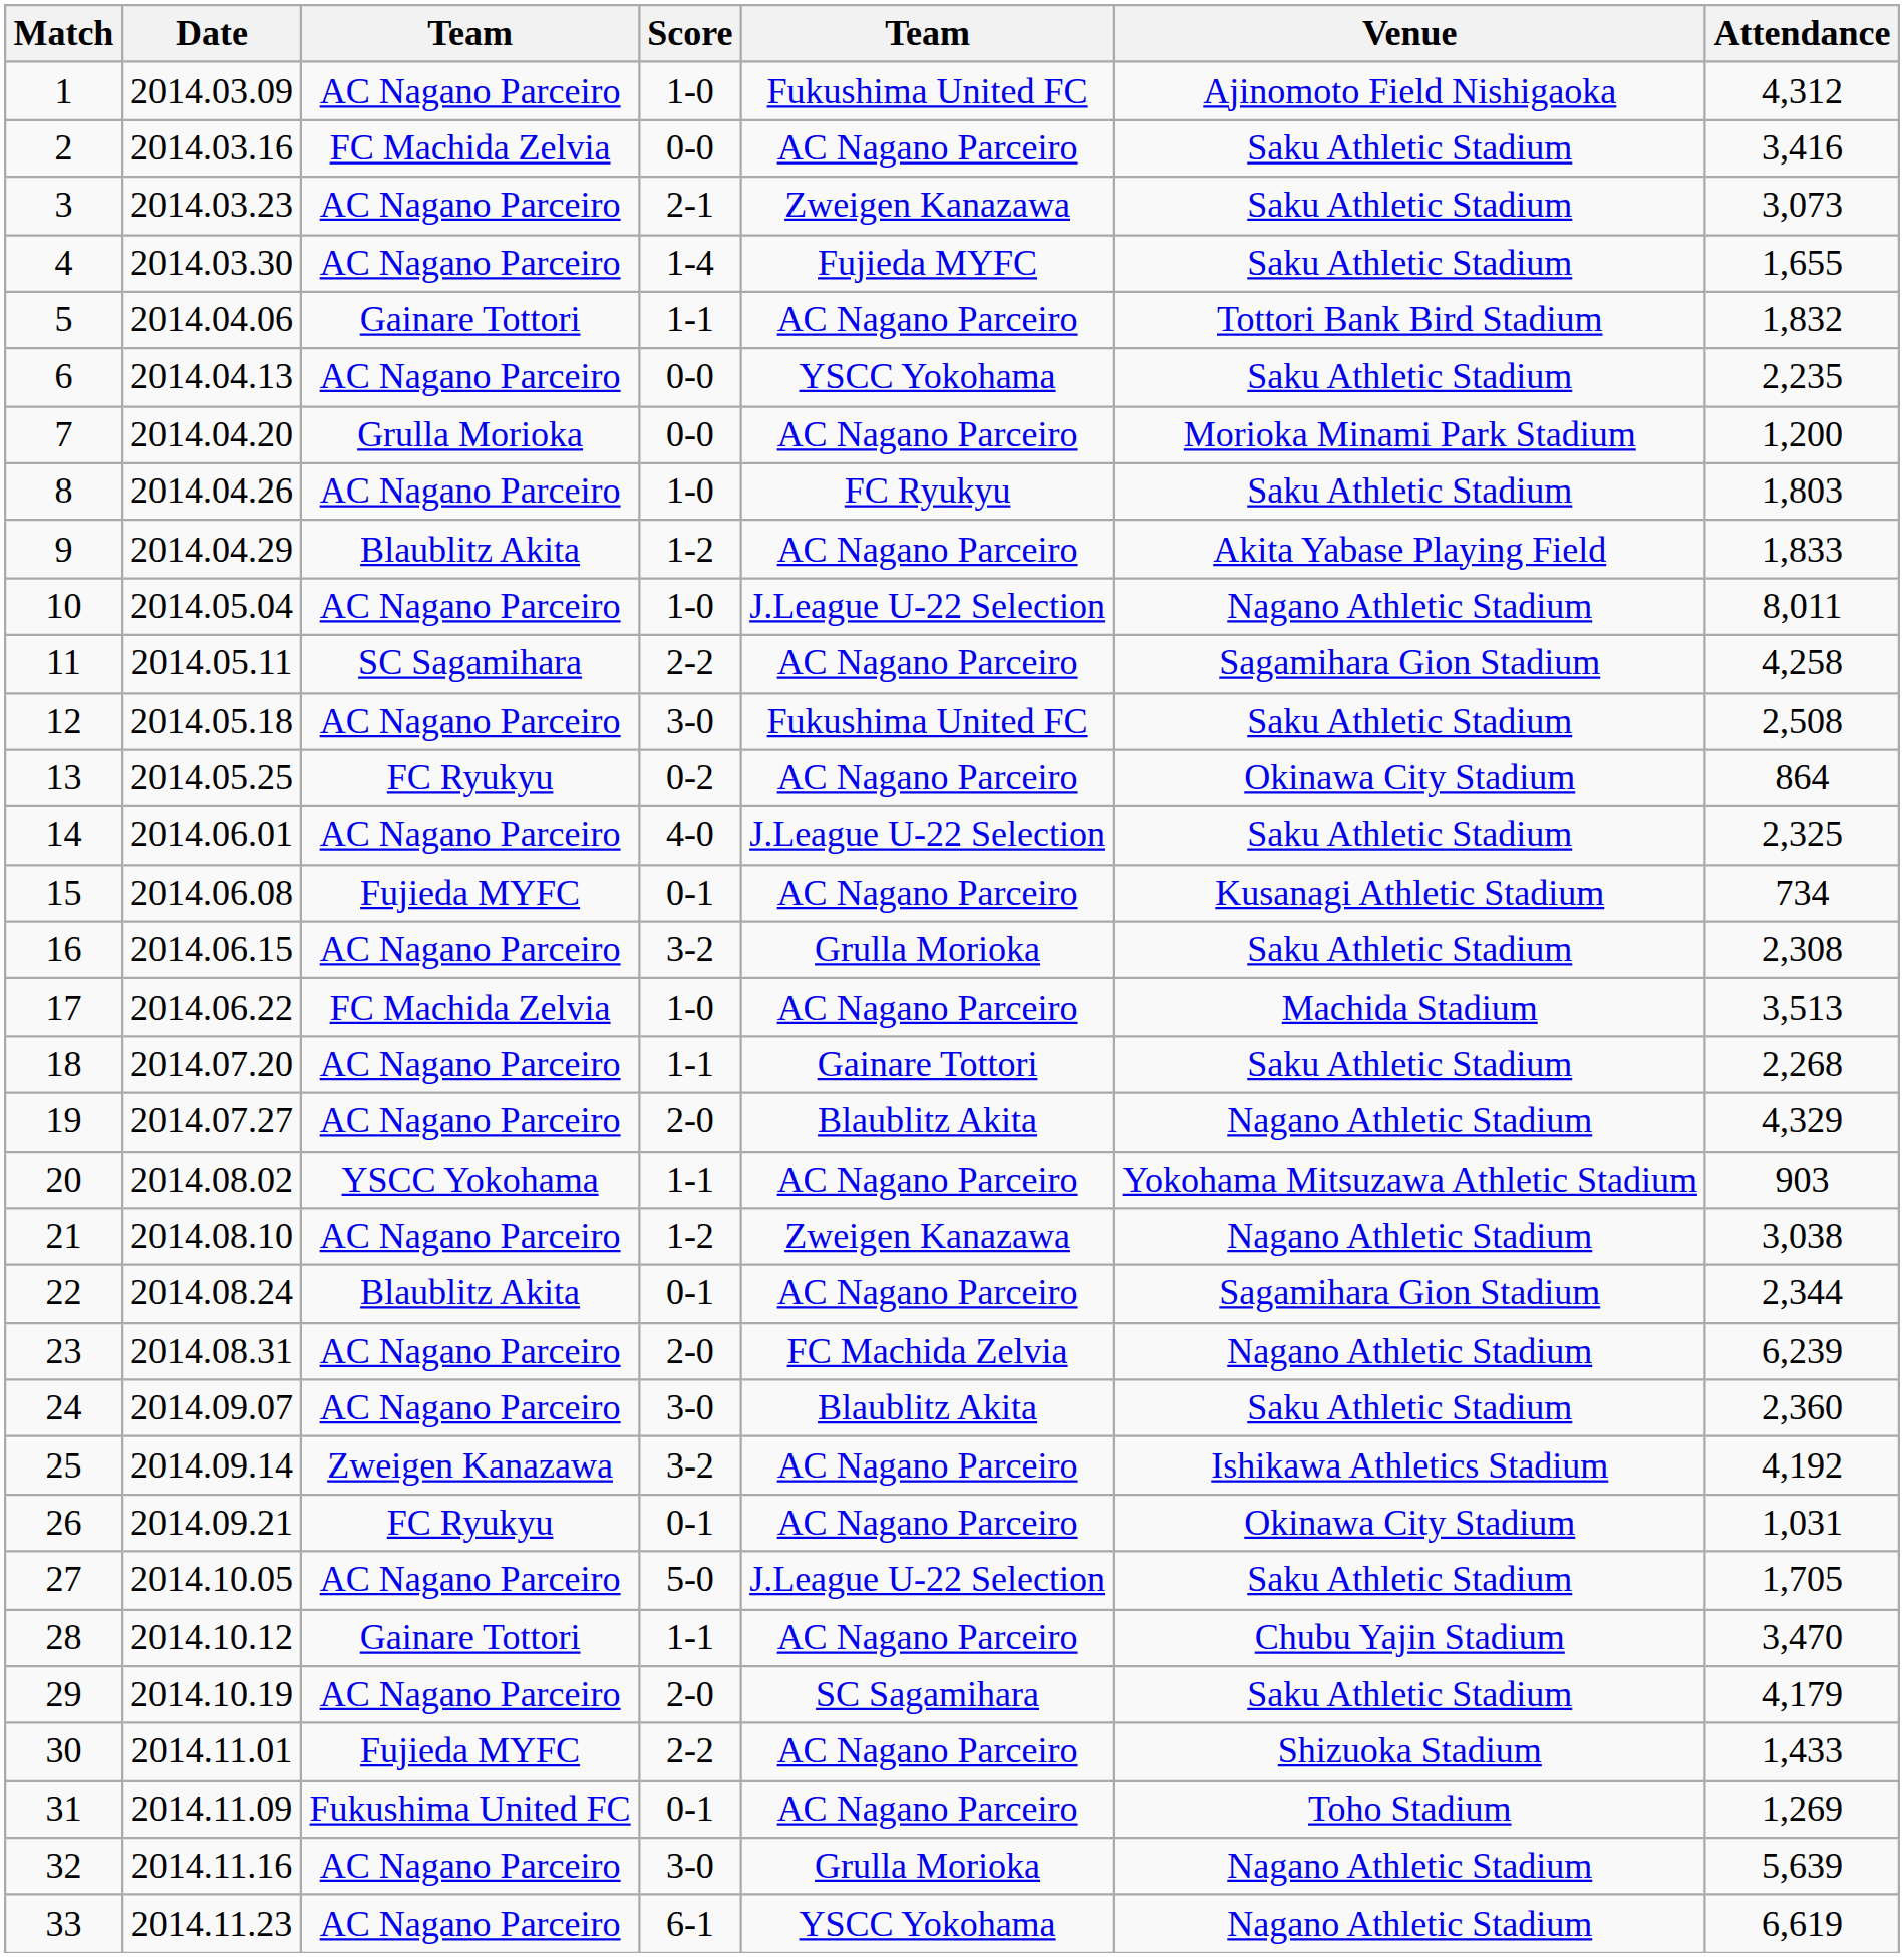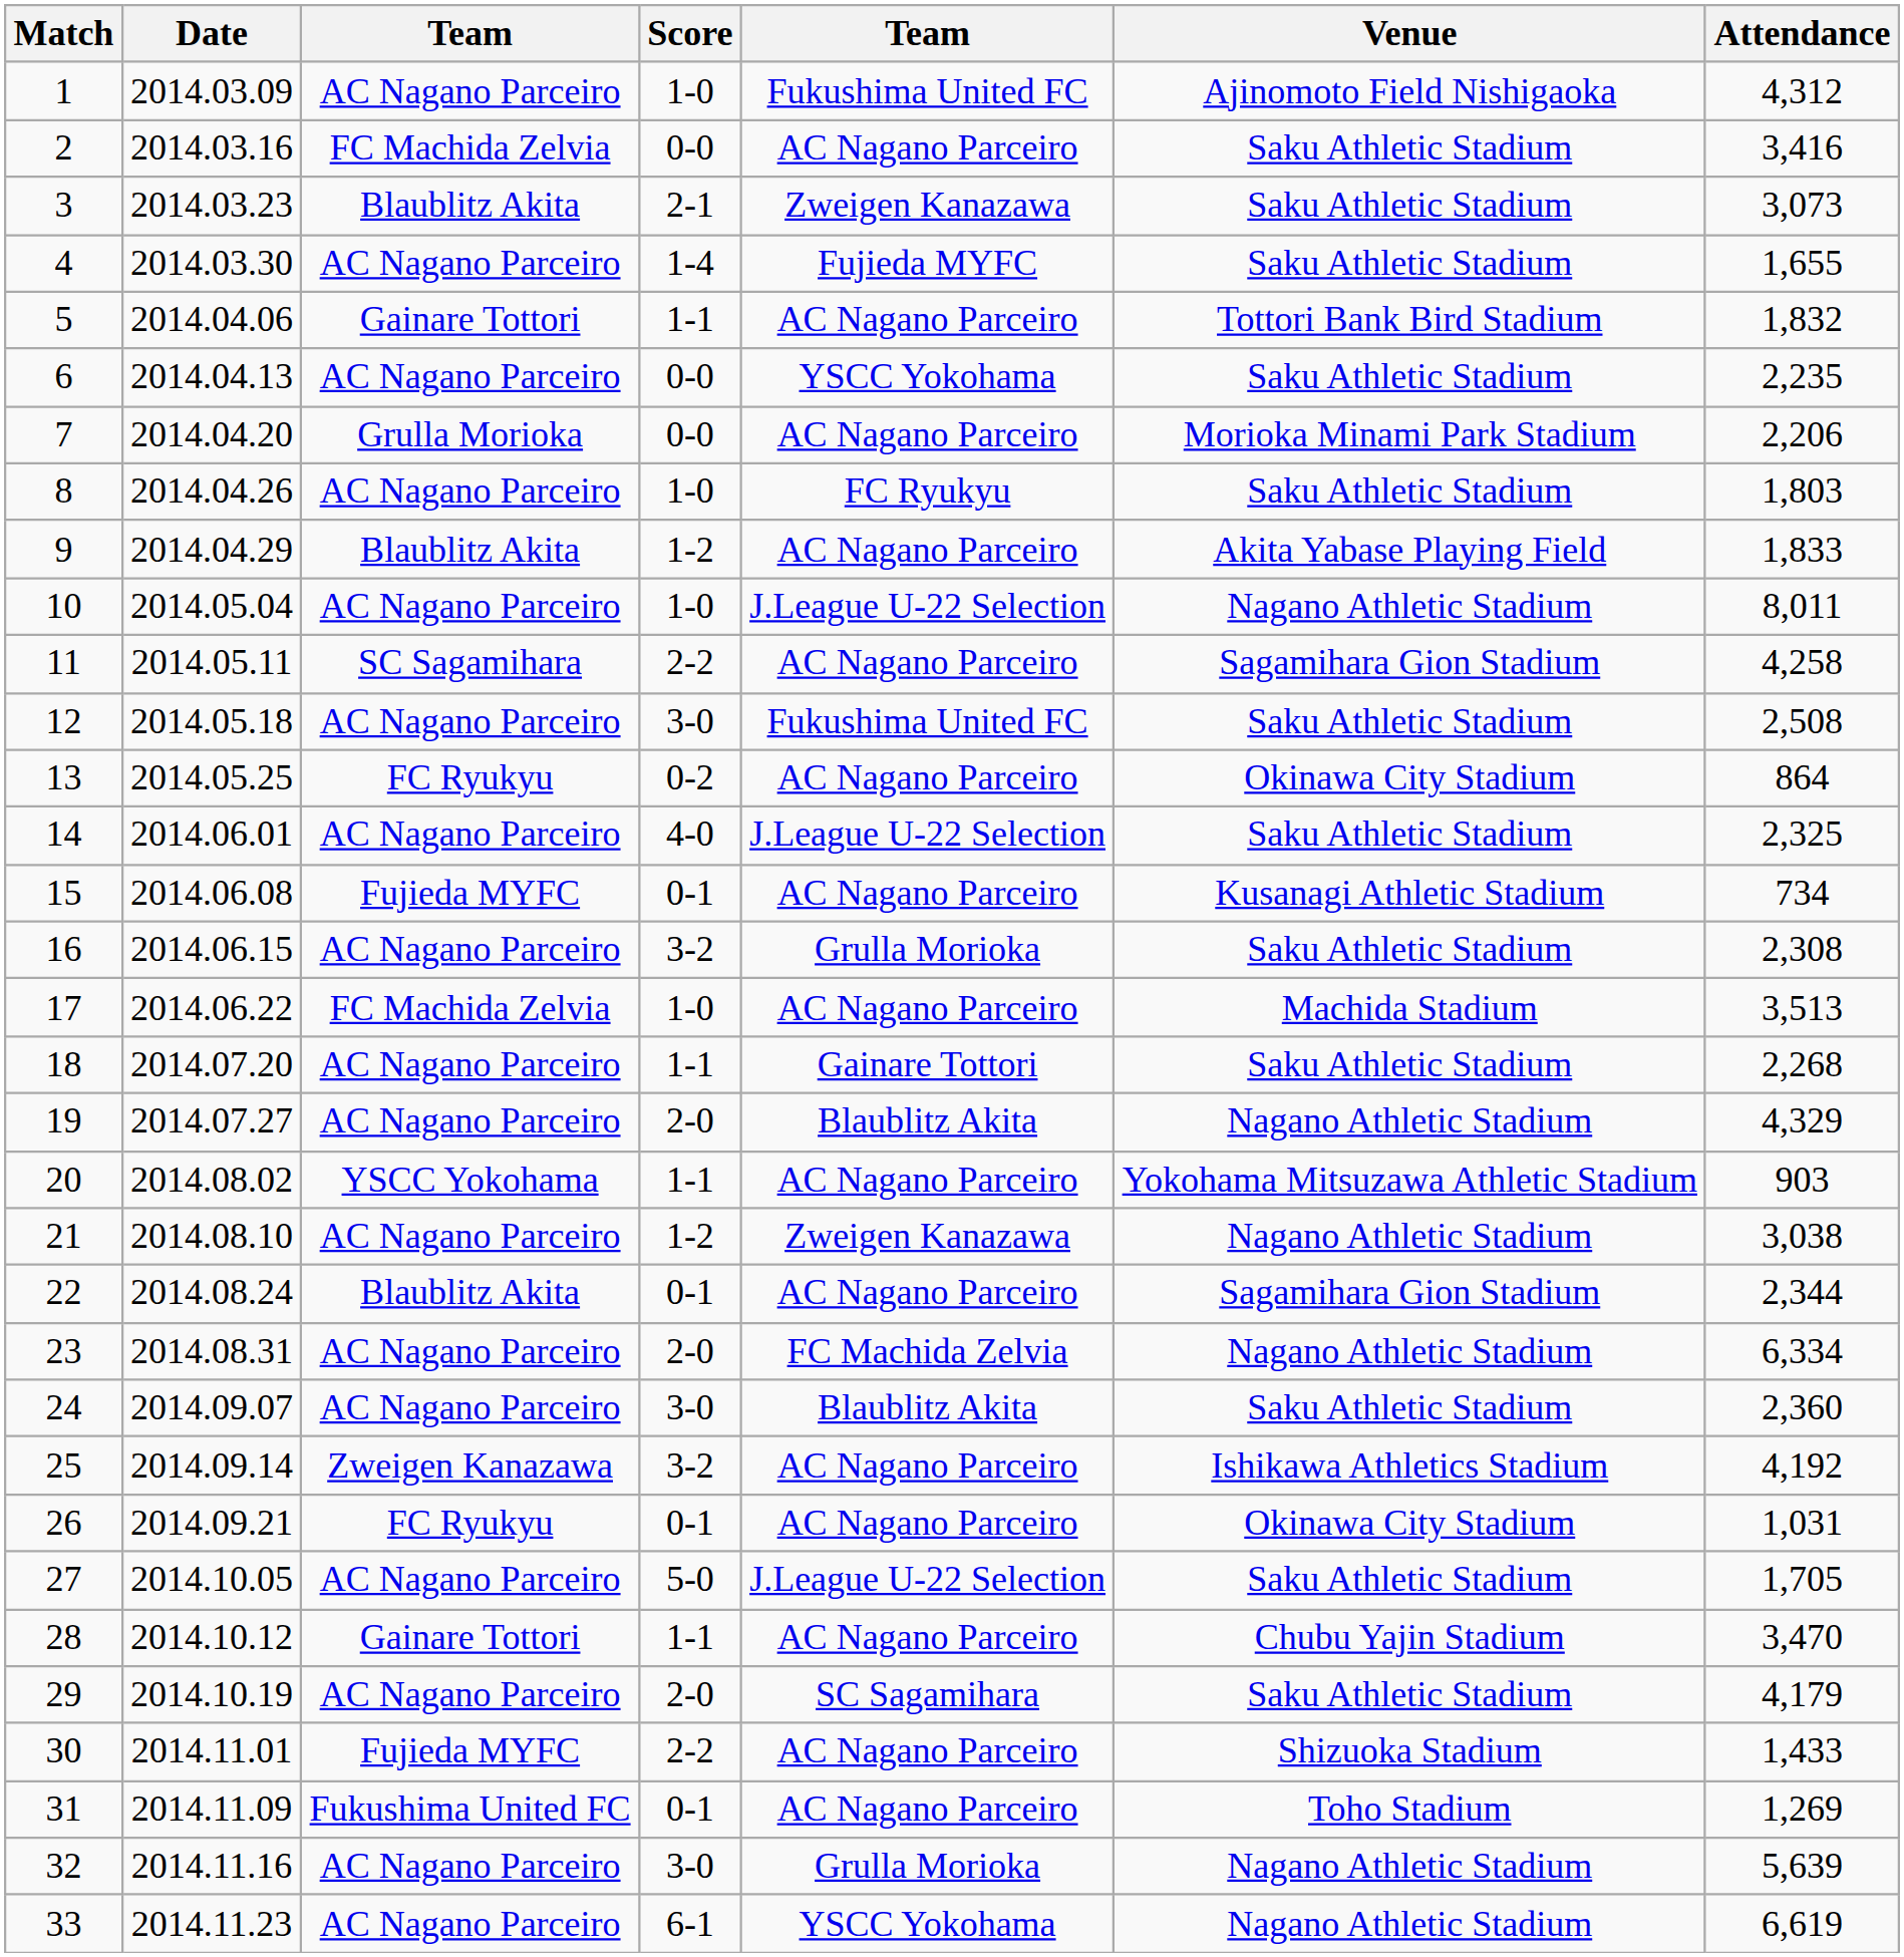3 | column 3: AC Nagano Parceiro -> Blaublitz Akita
7 | Attendance: 1,200 -> 2,206
23 | Attendance: 6,239 -> 6,334
